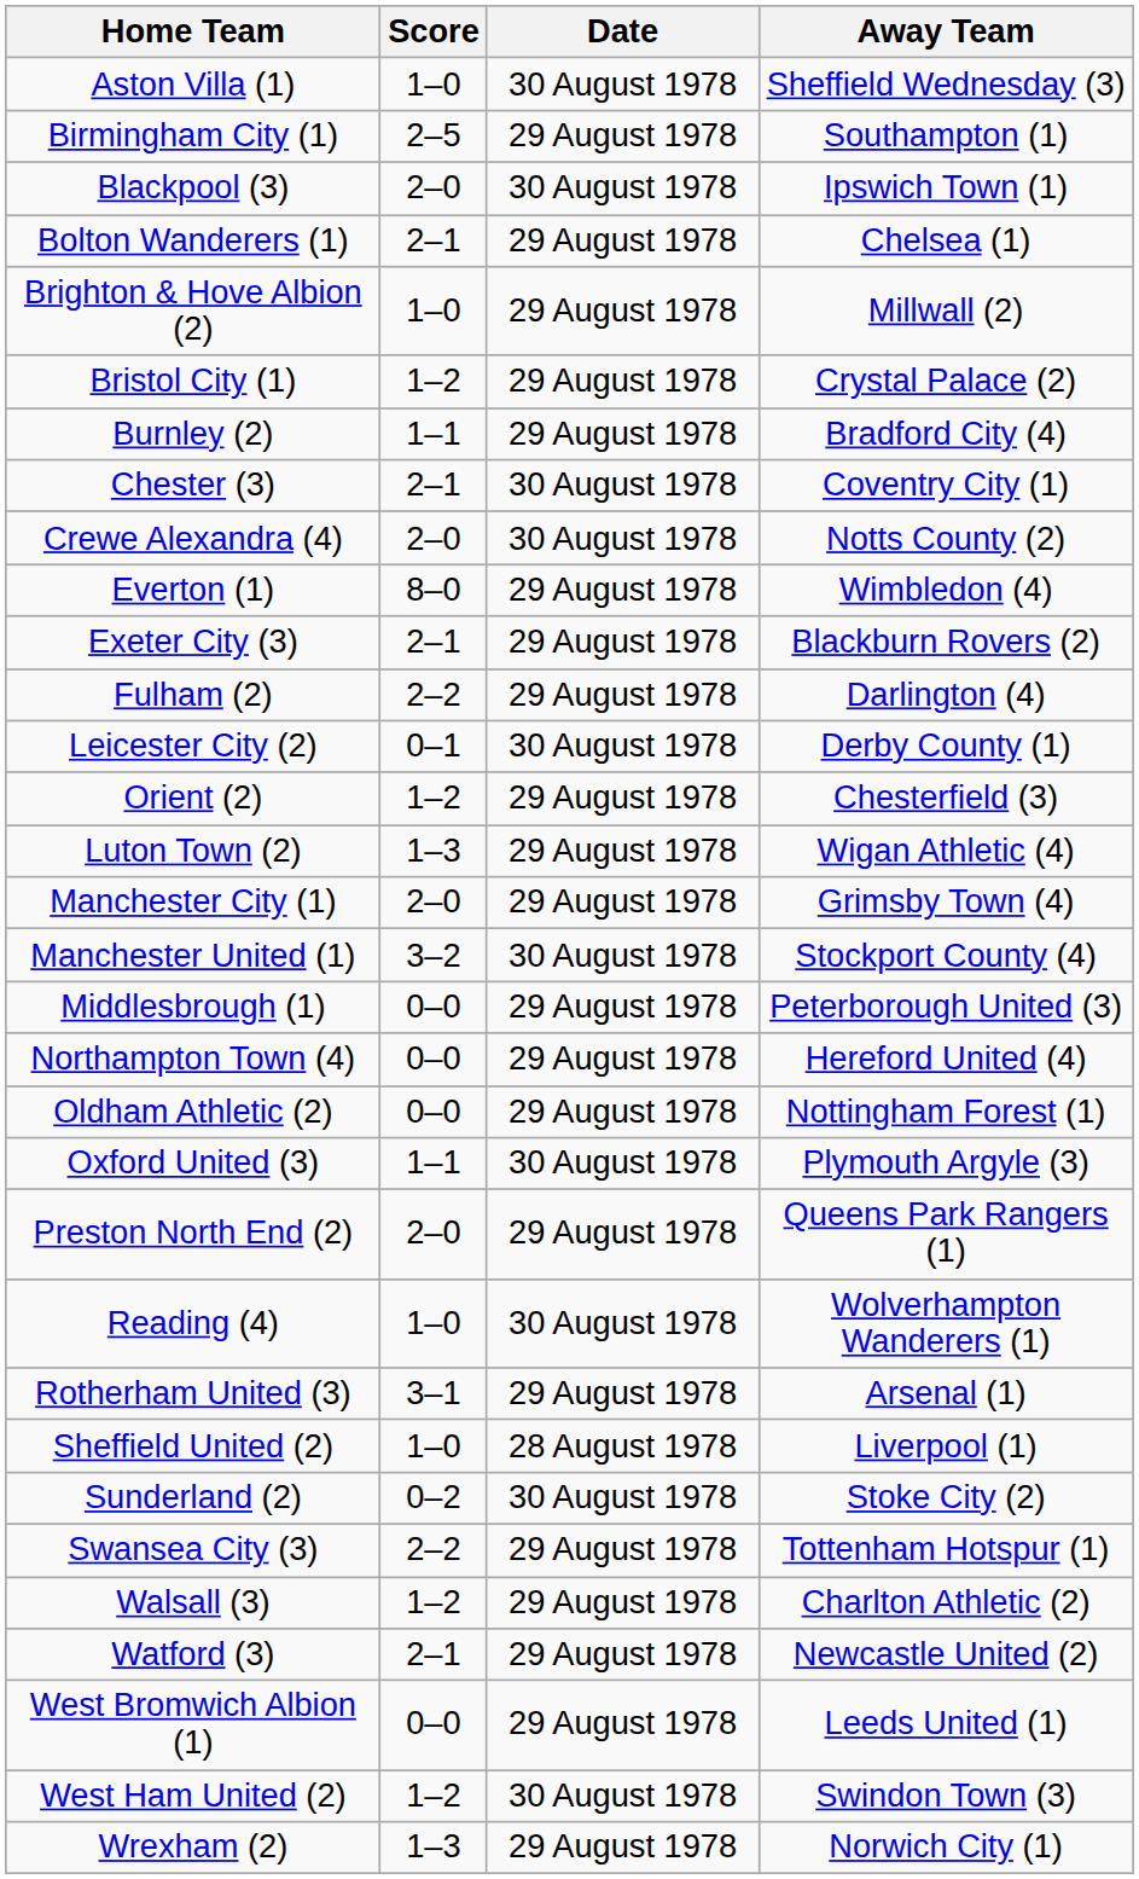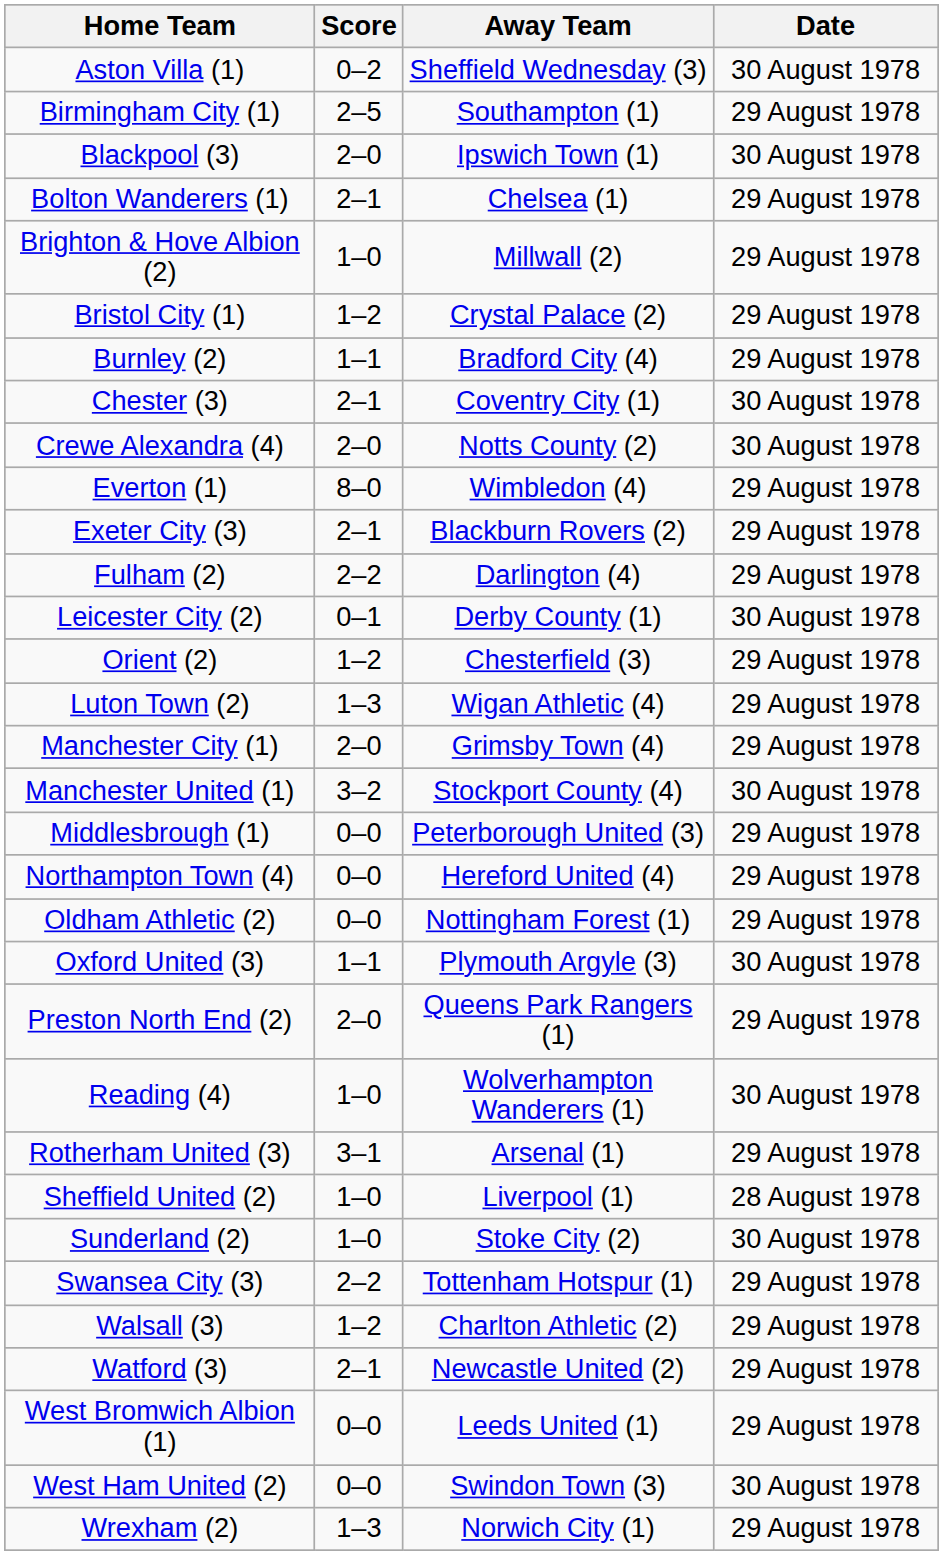columns swapped: Away Team <-> Date
Aston Villa (1) | Score: 1–0 -> 0–2
Sunderland (2) | Score: 0–2 -> 1–0
West Ham United (2) | Score: 1–2 -> 0–0
